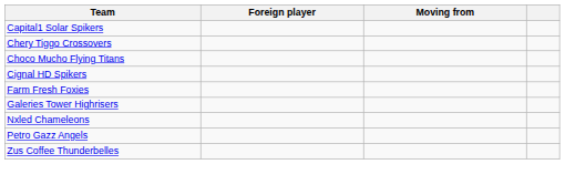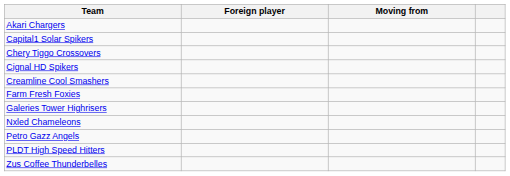+ row: Akari Chargers
- row: Choco Mucho Flying Titans
+ row: Creamline Cool Smashers
+ row: PLDT High Speed Hitters
